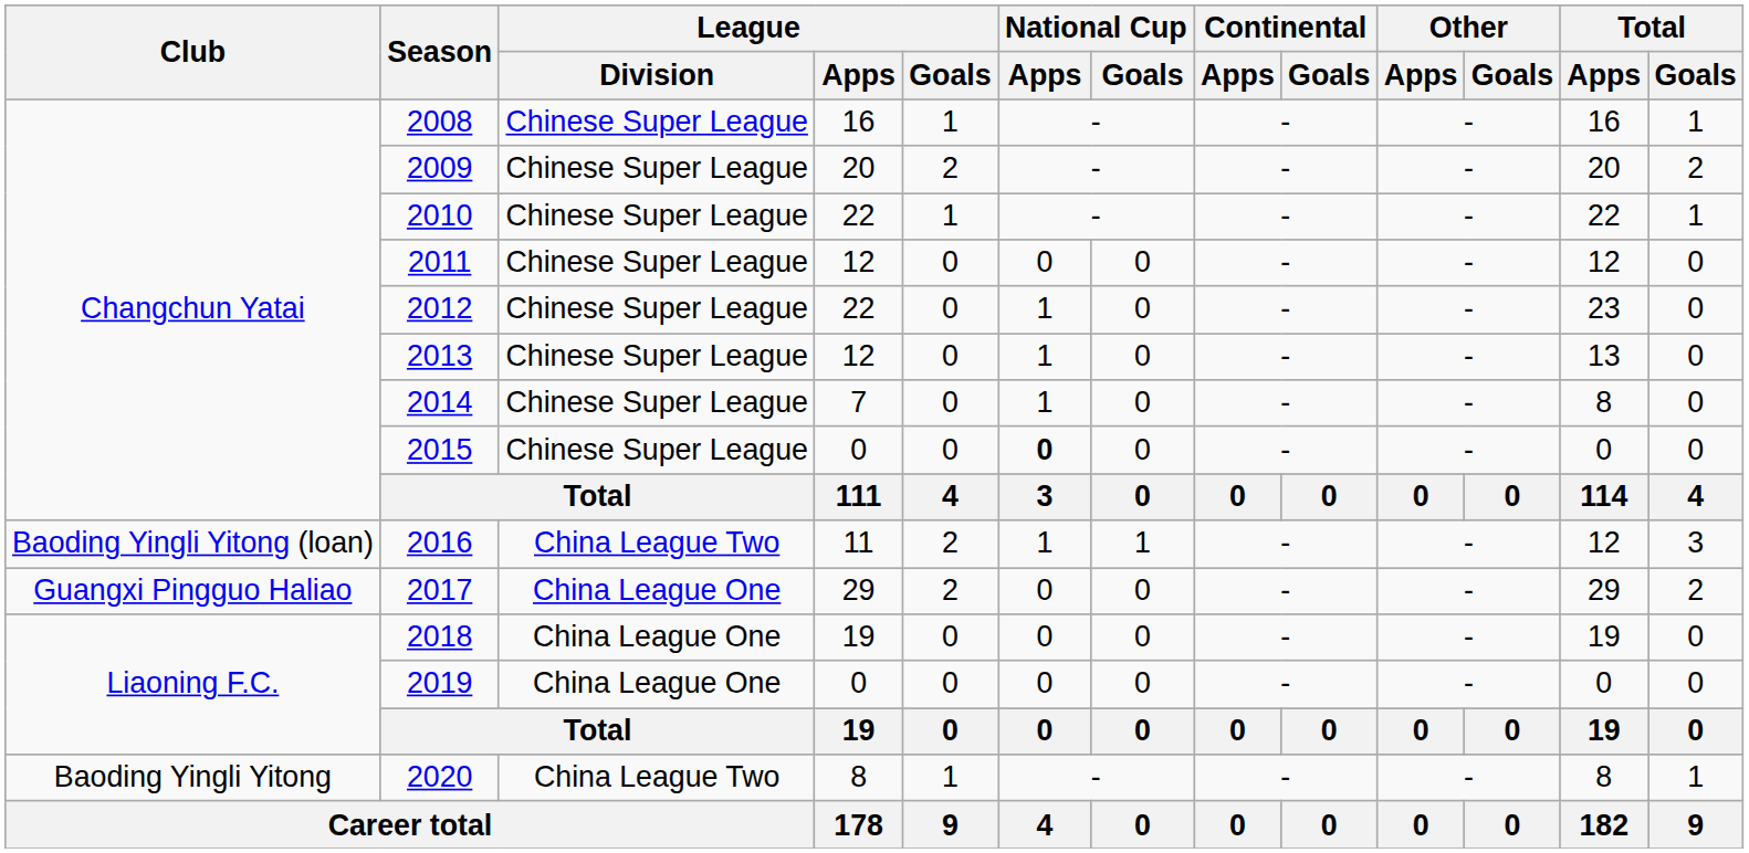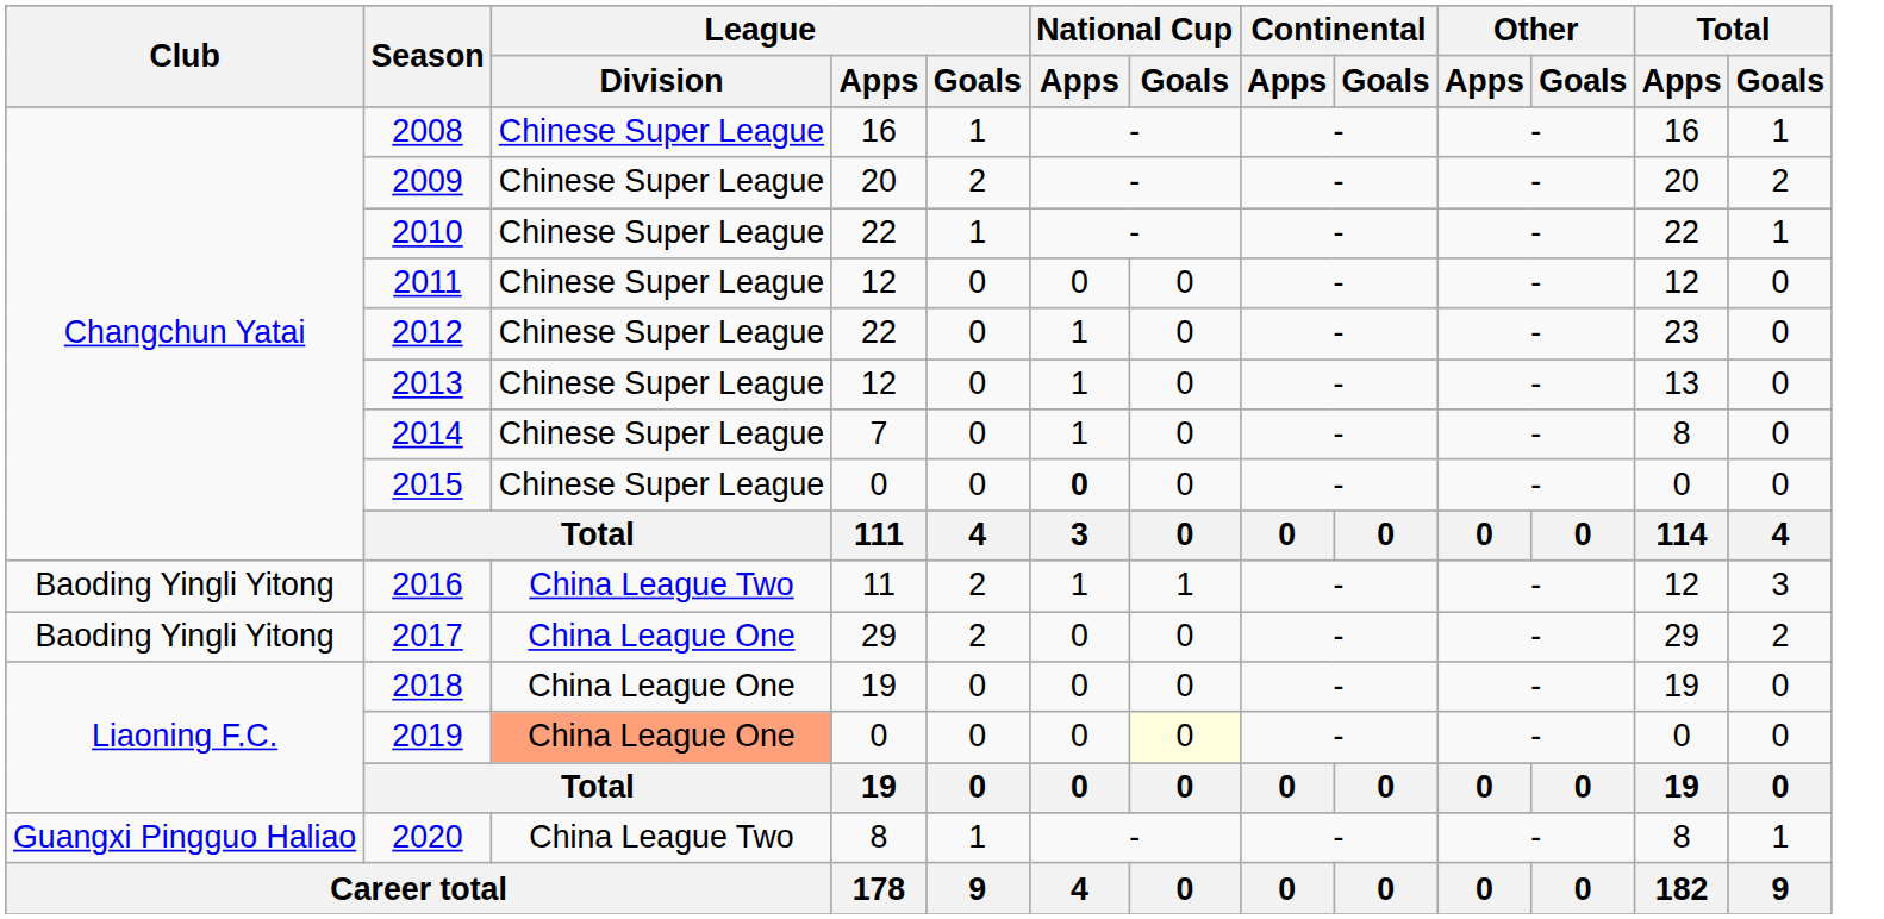2016 | Club: Baoding Yingli Yitong (loan) -> Baoding Yingli Yitong
2017 | Club: Guangxi Pingguo Haliao -> Baoding Yingli Yitong
2019 | League / Division: no background -> lightsalmon background
2019 | National Cup / Goals: no background -> lightyellow background
2020 | Club: Baoding Yingli Yitong -> Guangxi Pingguo Haliao
